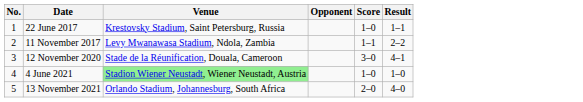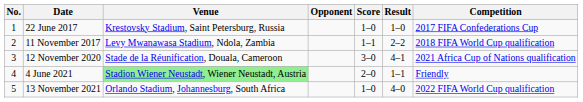+ column: Competition | 2017 FIFA Confederations Cup | 2018 FIFA World Cup qualification | 2021 Africa Cup of Nations qualification | Friendly | 2022 FIFA World Cup qualification
22 June 2017 | Result: 1–1 -> 1–0
4 June 2021 | Score: 1–0 -> 2–0
4 June 2021 | Result: 1–0 -> 1–1
13 November 2021 | Score: 2–0 -> 1–0
